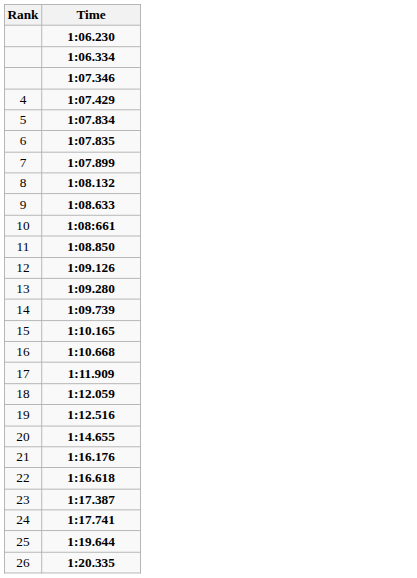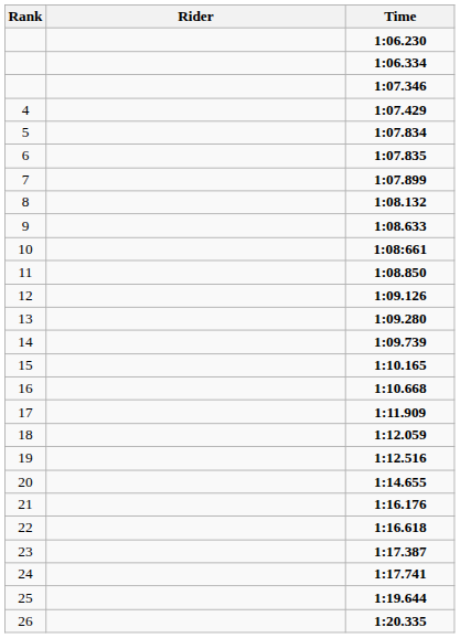+ column: Rider
